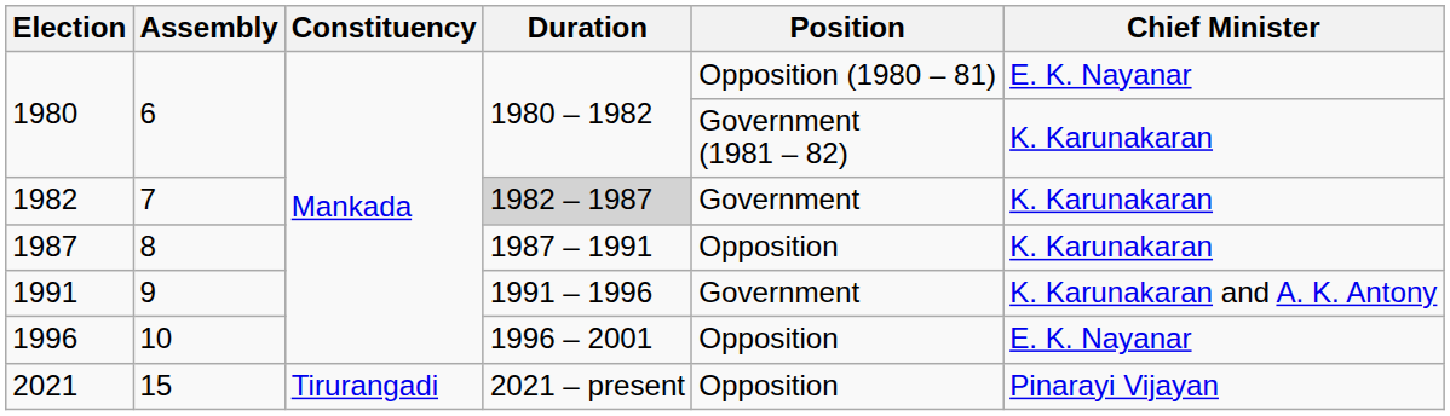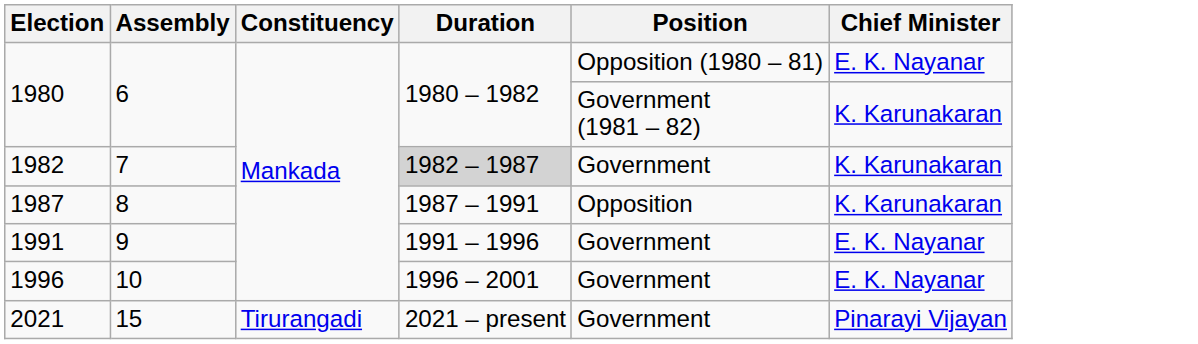1991 | Chief Minister: K. Karunakaran and A. K. Antony -> E. K. Nayanar
1996 | Position: Opposition -> Government
2021 | Position: Opposition -> Government
